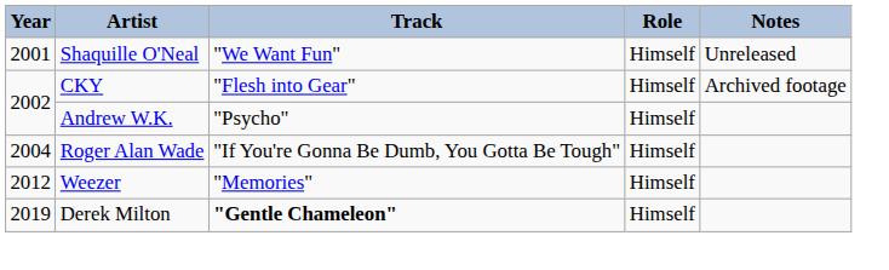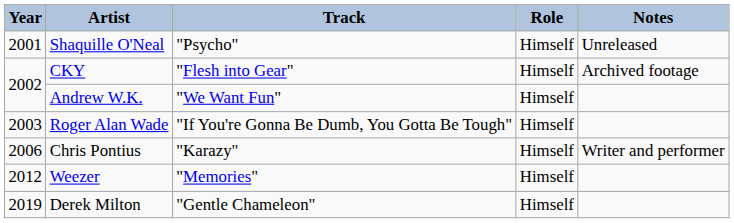Shaquille O'Neal | Track: "We Want Fun" -> "Psycho"
Andrew W.K. | Track: "Psycho" -> "We Want Fun"
Roger Alan Wade | Year: 2004 -> 2003
+ row: 2006 | Chris Pontius | "Karazy" | Himself | Writer and performer
Derek Milton | Track: bold -> normal
